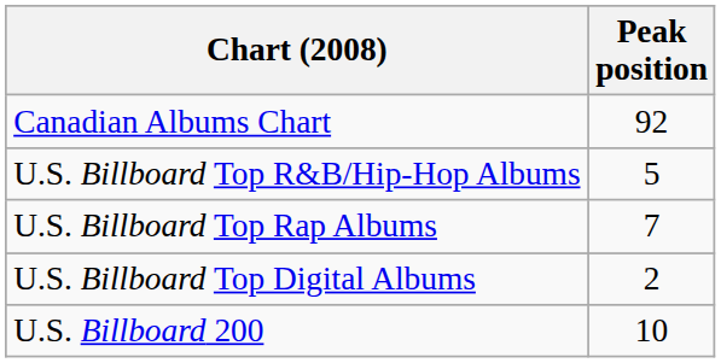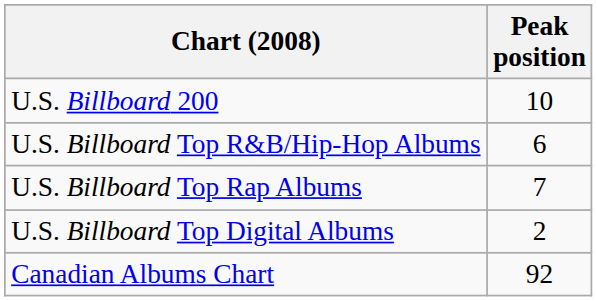rows swapped: U.S. Billboard 200 <-> Canadian Albums Chart
U.S. Billboard Top R&B/Hip-Hop Albums | Peak position: 5 -> 6
